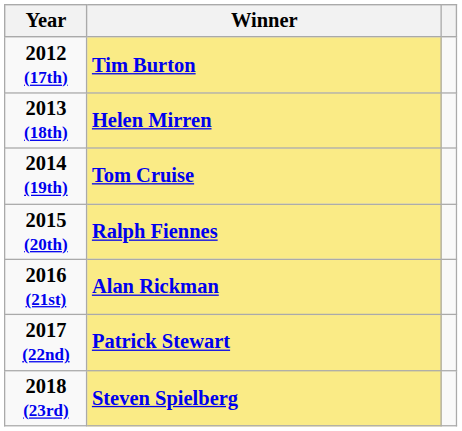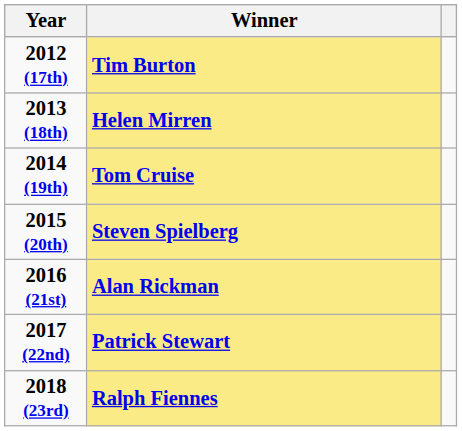2015 (20th) | Winner: Ralph Fiennes -> Steven Spielberg
2018 (23rd) | Winner: Steven Spielberg -> Ralph Fiennes
